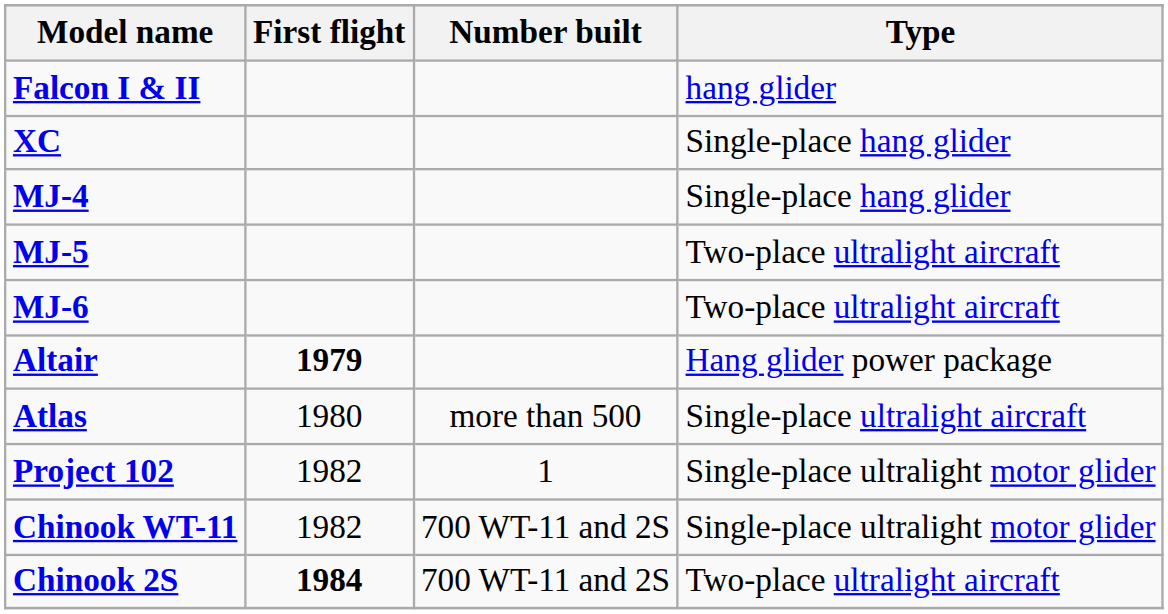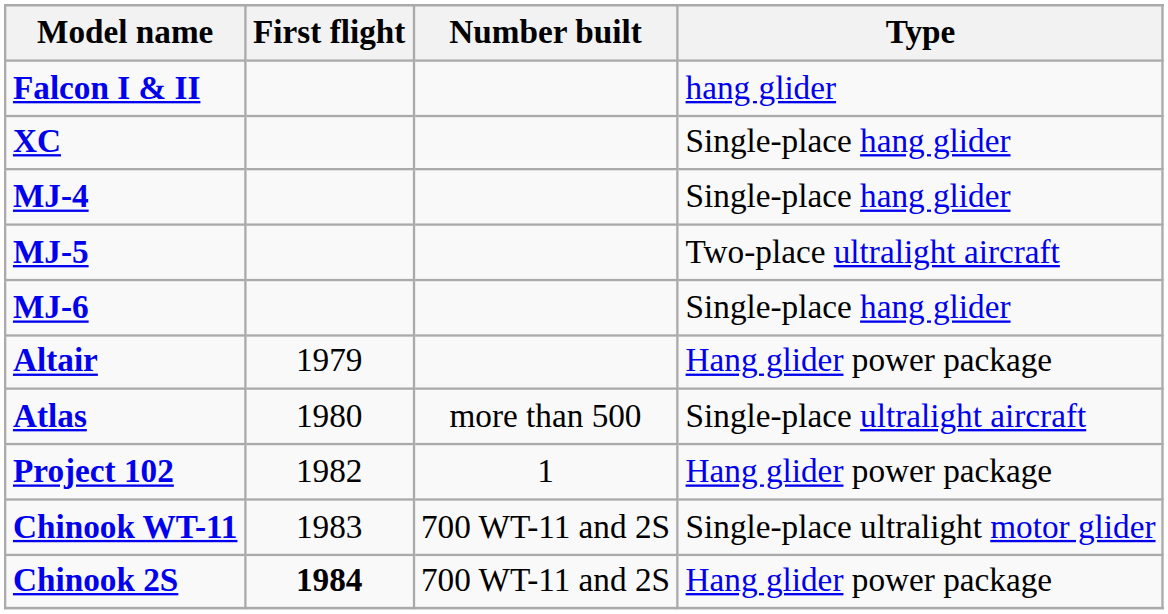MJ-6 | Type: Two-place ultralight aircraft -> Single-place hang glider
Altair | First flight: bold -> normal
Project 102 | Type: Single-place ultralight motor glider -> Hang glider power package
Chinook WT-11 | First flight: 1982 -> 1983
Chinook 2S | Type: Two-place ultralight aircraft -> Hang glider power package
